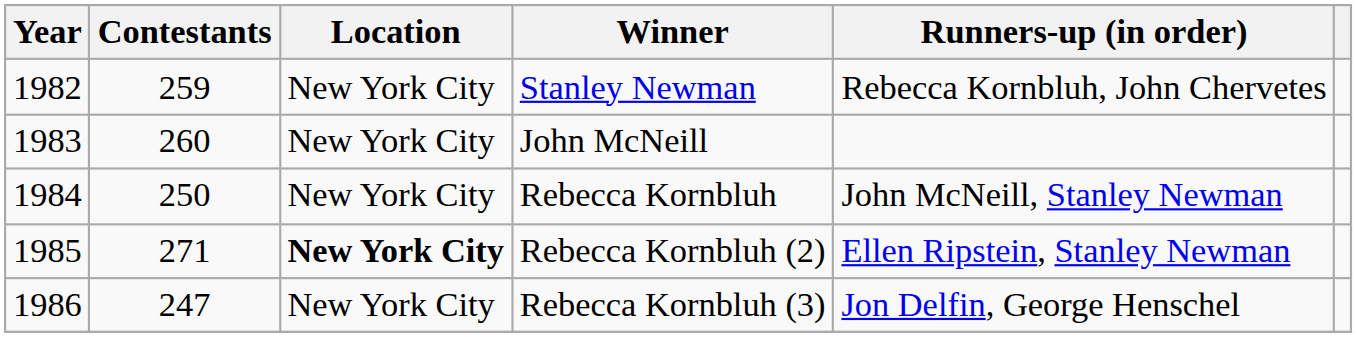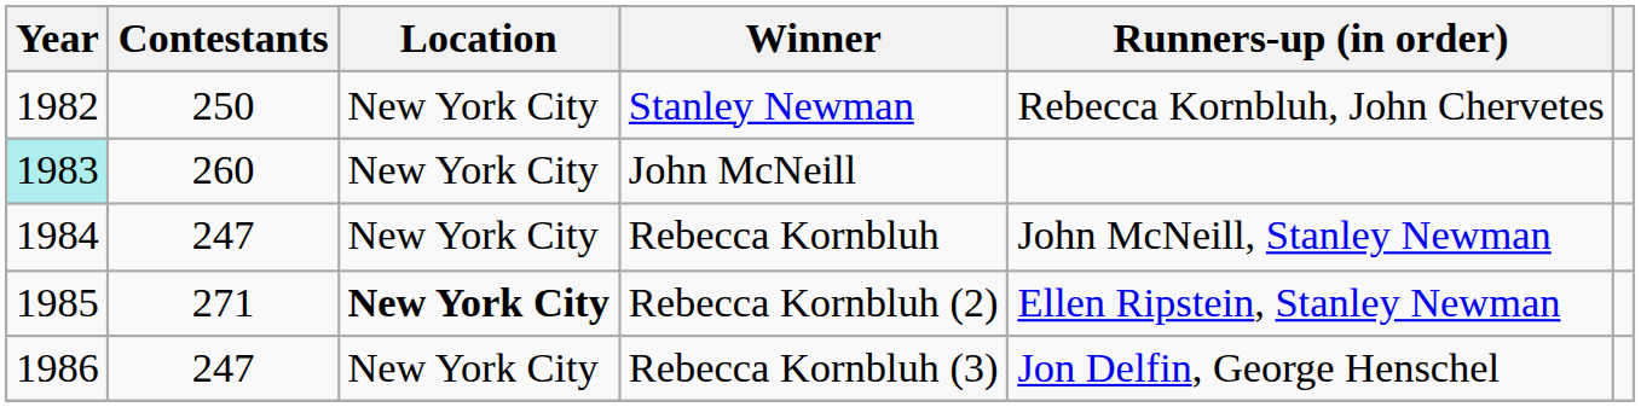Stanley Newman | Contestants: 259 -> 250
John McNeill | Year: no background -> paleturquoise background
Rebecca Kornbluh | Contestants: 250 -> 247
